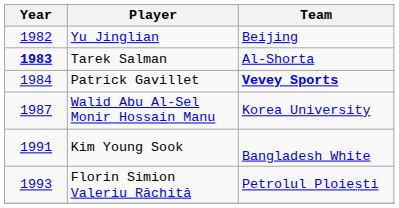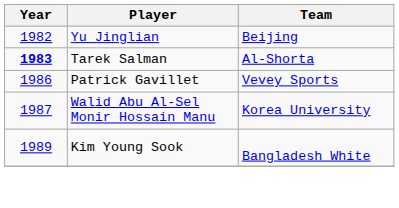Patrick Gavillet | Year: 1984 -> 1986
Patrick Gavillet | Team: bold -> normal
Kim Young Sook | Year: 1991 -> 1989
- row: 1993 | Florin Simion Valeriu Răchită | Petrolul Ploiești
